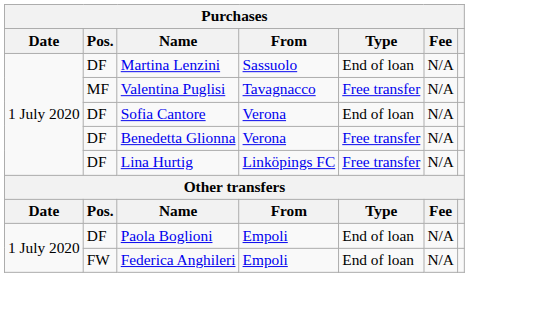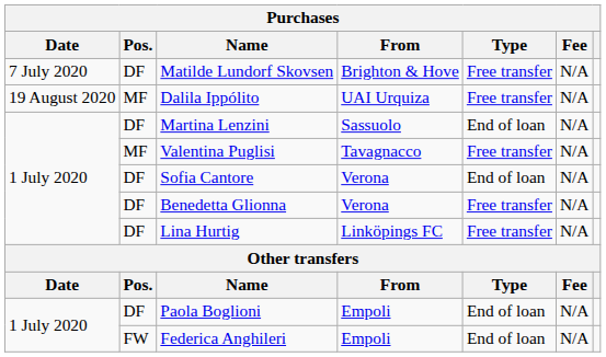+ row: 7 July 2020 | DF | Matilde Lundorf Skovsen | Brighton & Hove | Free transfer | N/A
+ row: 19 August 2020 | MF | Dalila Ippólito | UAI Urquiza | Free transfer | N/A
